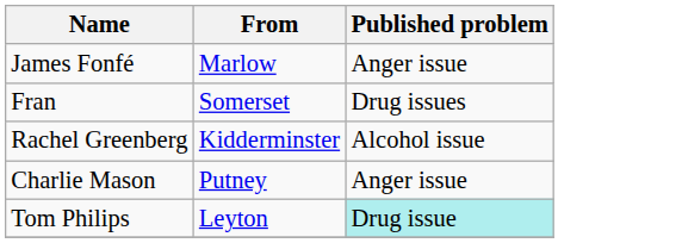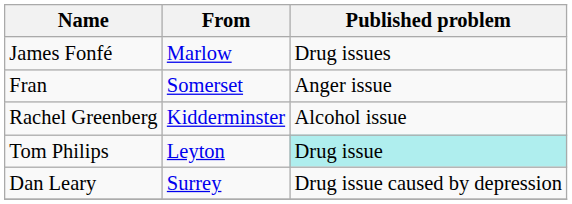James Fonfé | Published problem: Anger issue -> Drug issues
Fran | Published problem: Drug issues -> Anger issue
- row: Charlie Mason | Putney | Anger issue
+ row: Dan Leary | Surrey | Drug issue caused by depression
